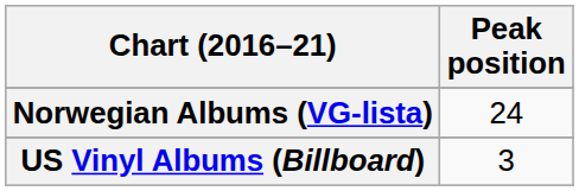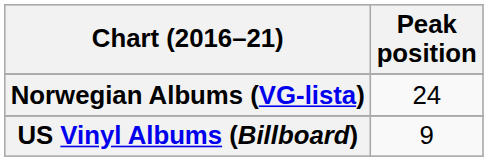US Vinyl Albums (Billboard) | Peak position: 3 -> 9
